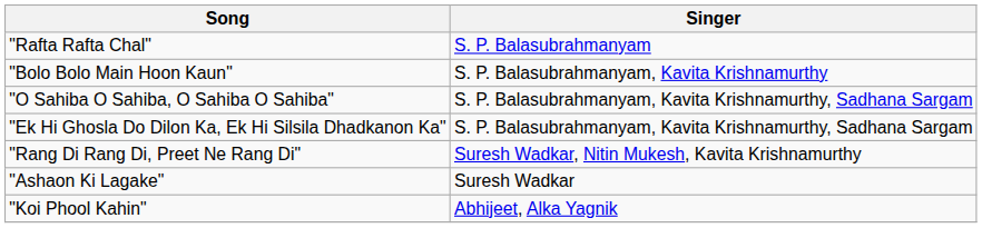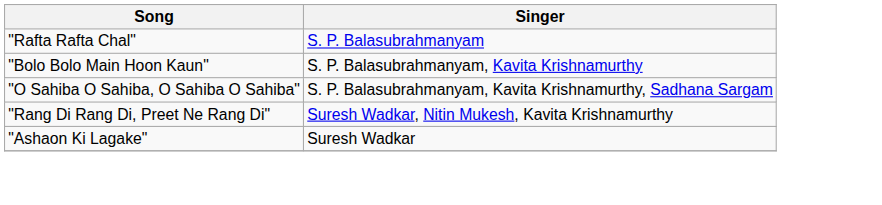- row: "Ek Hi Ghosla Do Dilon Ka, Ek Hi Silsila Dhadkanon Ka" | S. P. Balasubrahmanyam, Kavita Krishnamurthy, Sadhana Sargam
- row: "Koi Phool Kahin" | Abhijeet, Alka Yagnik
